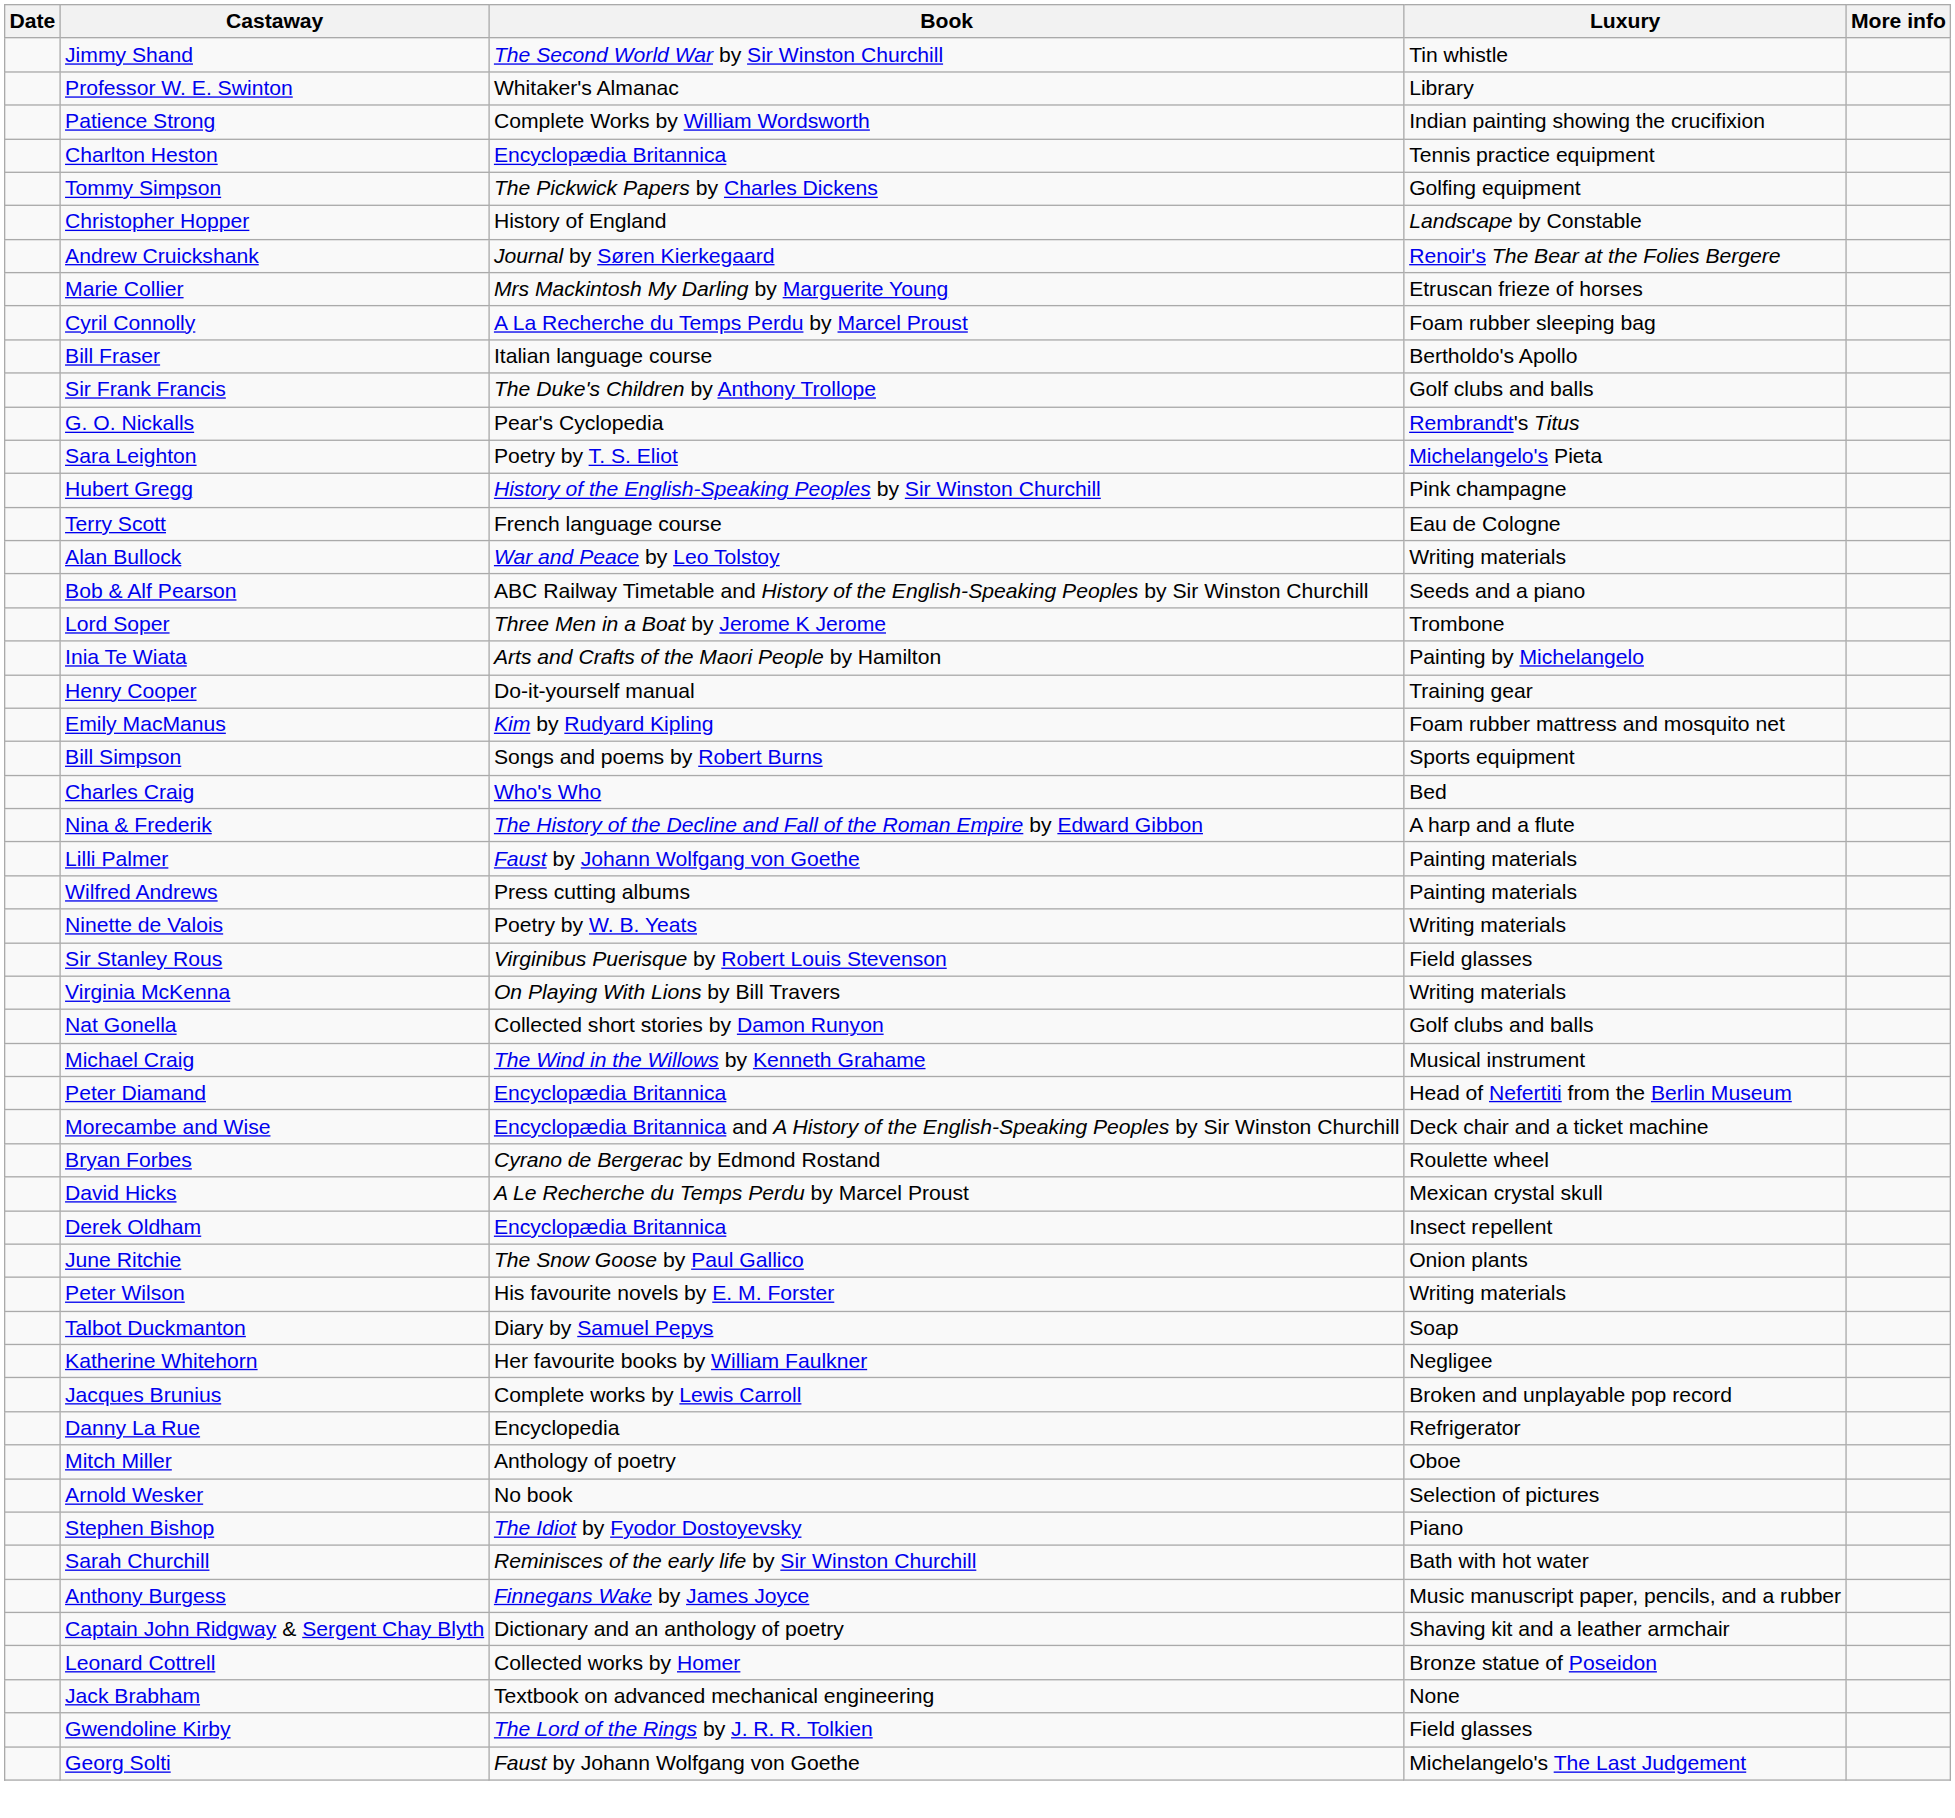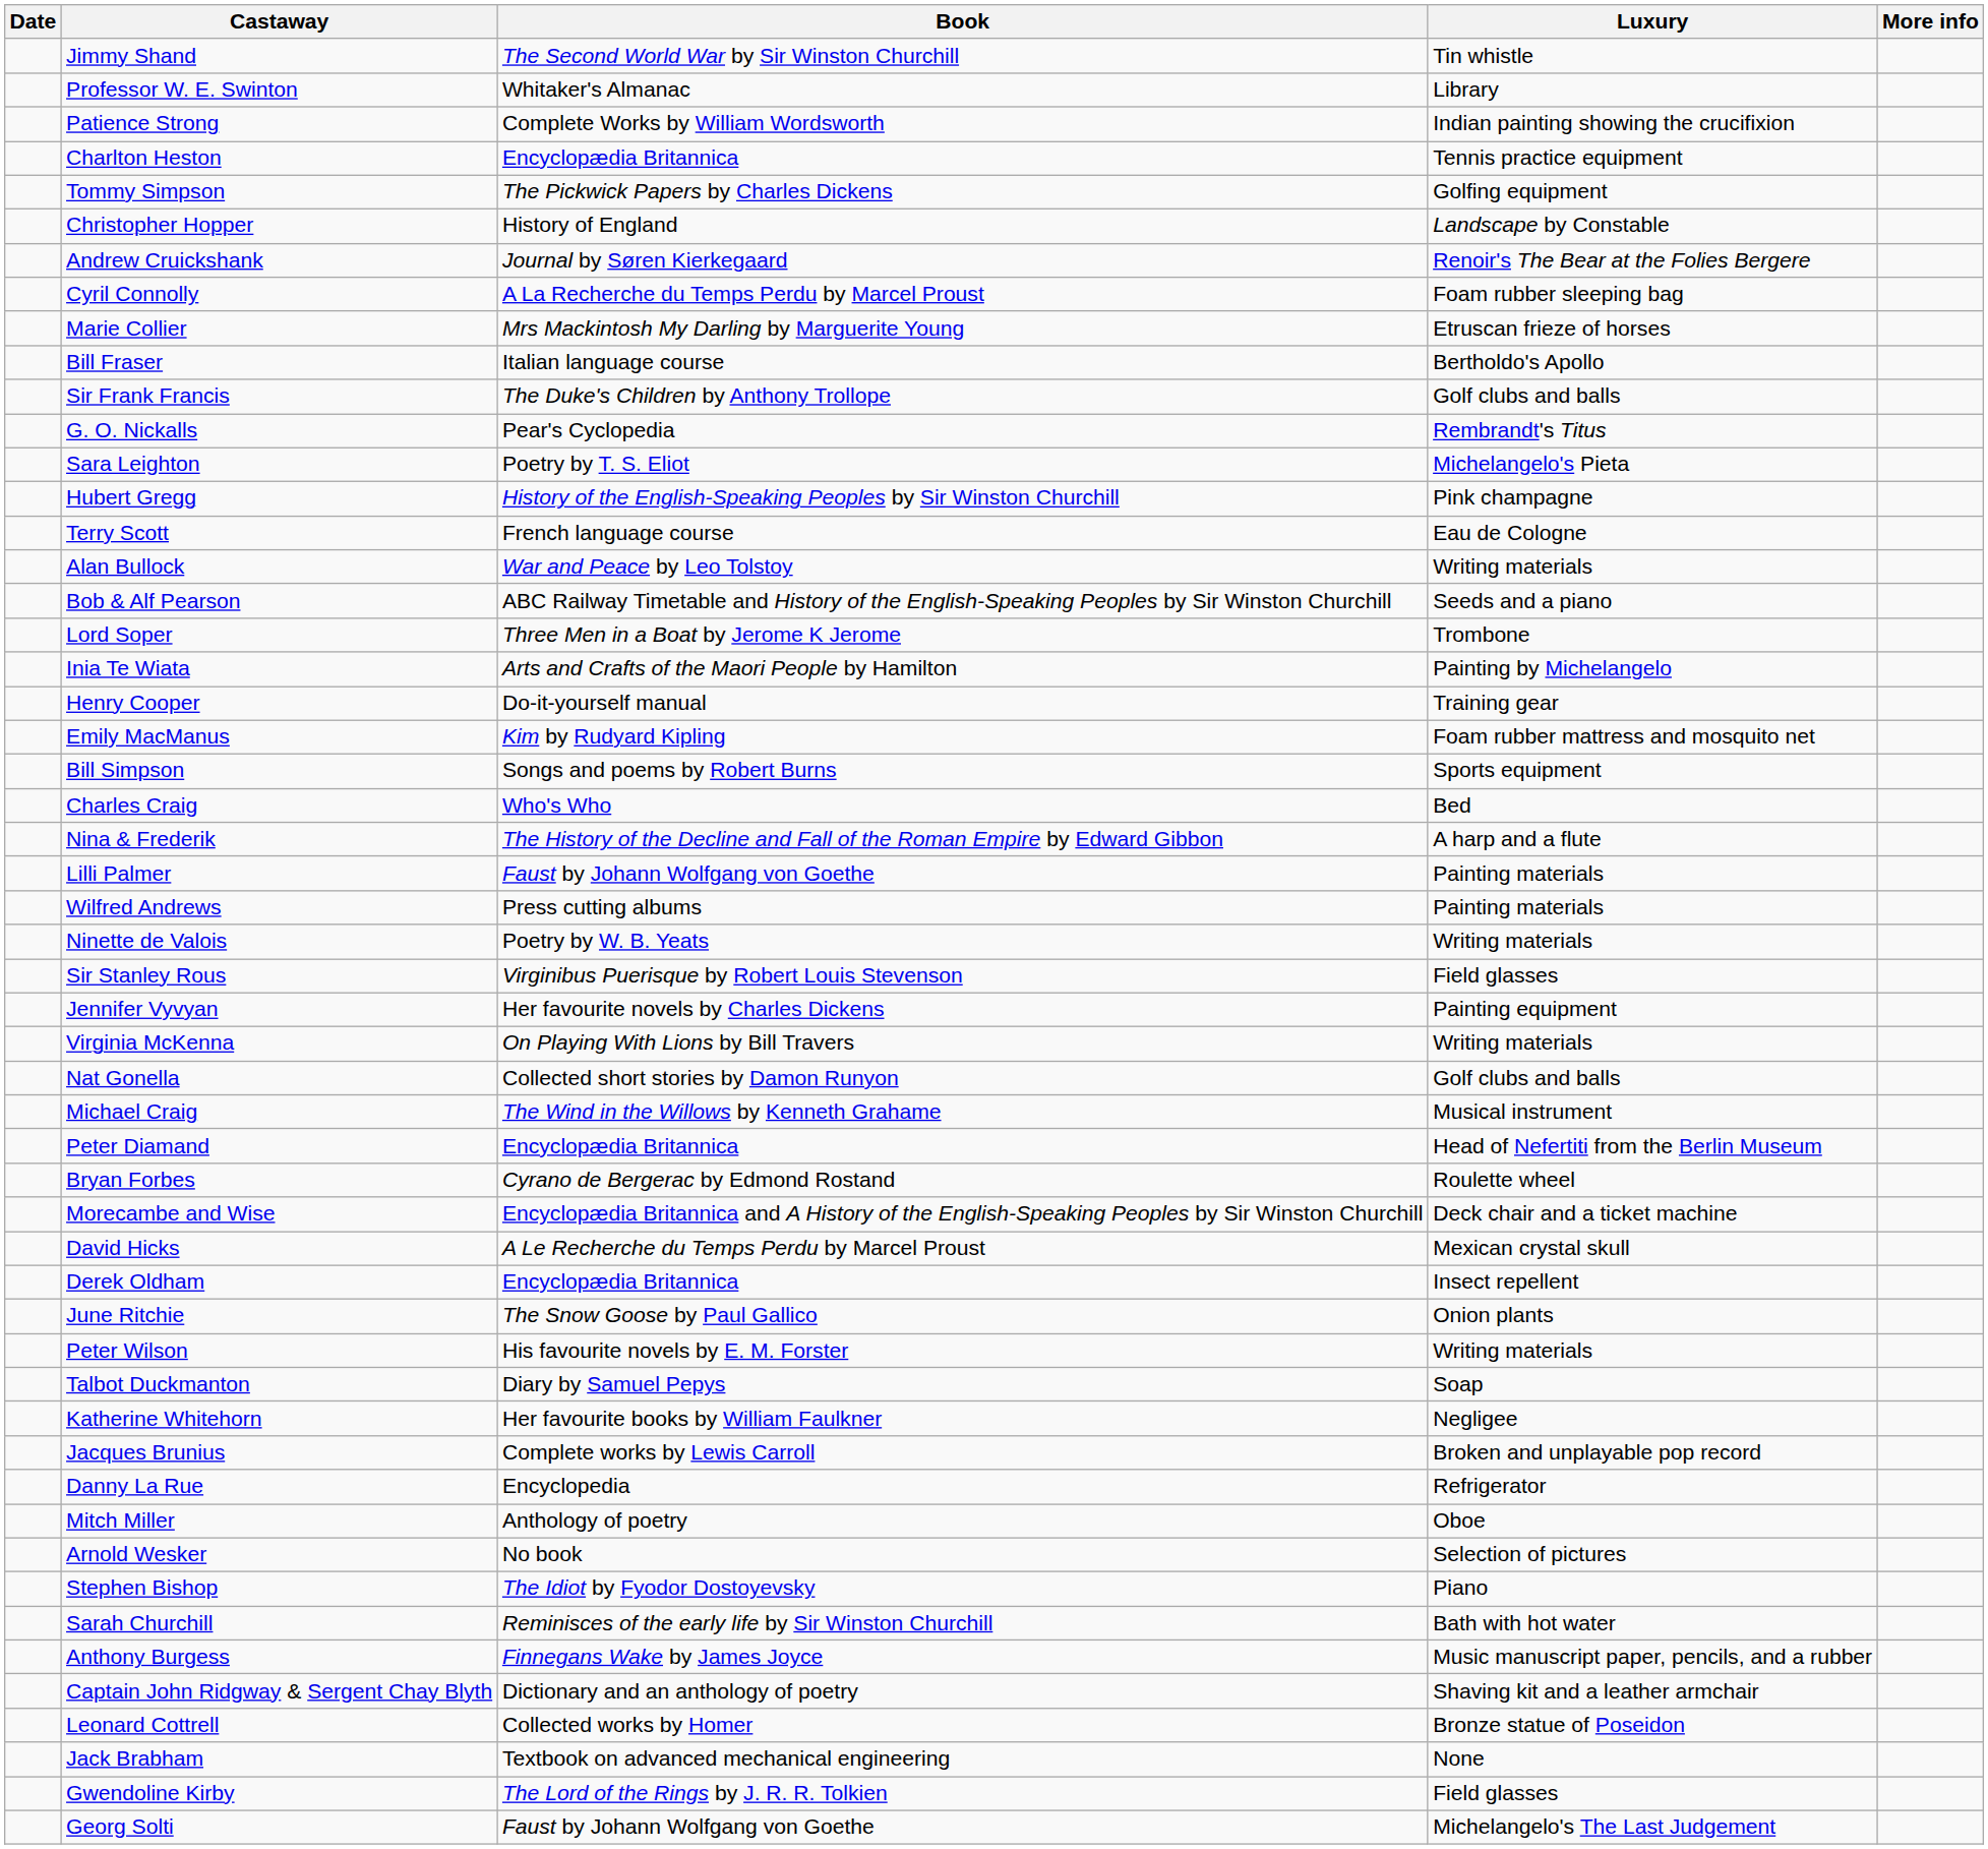rows swapped: Marie Collier <-> Cyril Connolly
+ row: Jennifer Vyvyan | Her favourite novels by Charles Dickens | Painting equipment
rows swapped: Bryan Forbes <-> Morecambe and Wise
